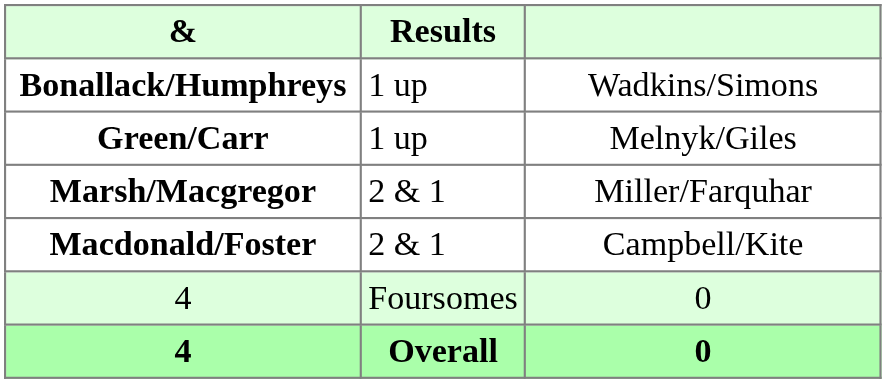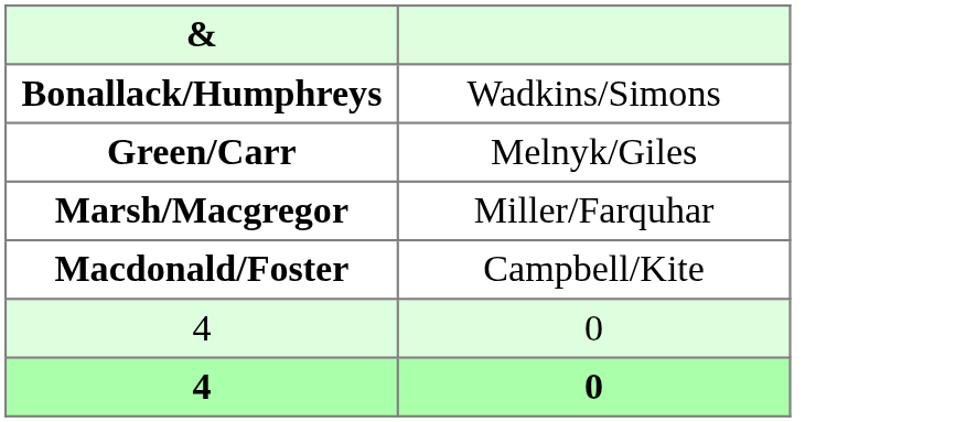- column: Results | 1 up | 1 up | 2 & 1 | 2 & 1 | Foursomes | Overall
